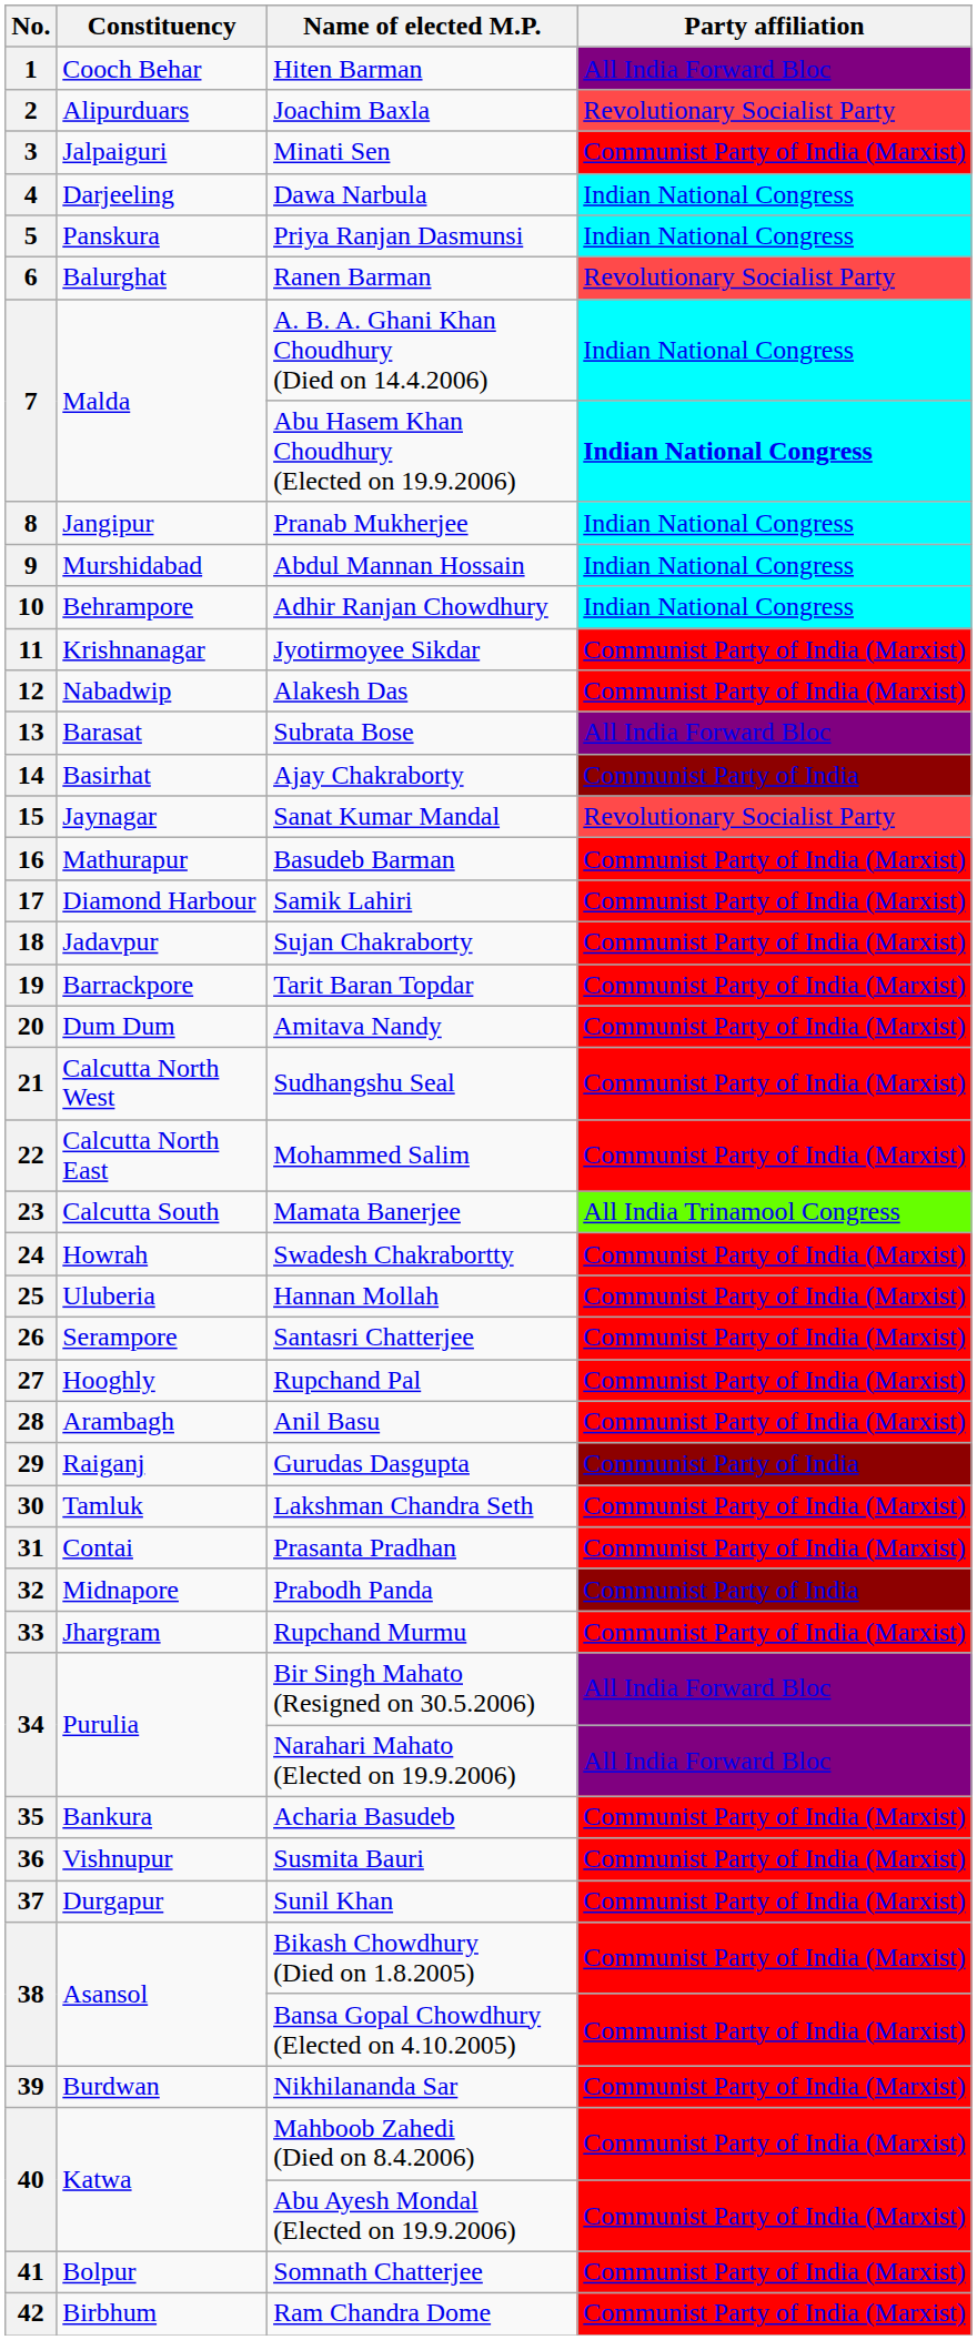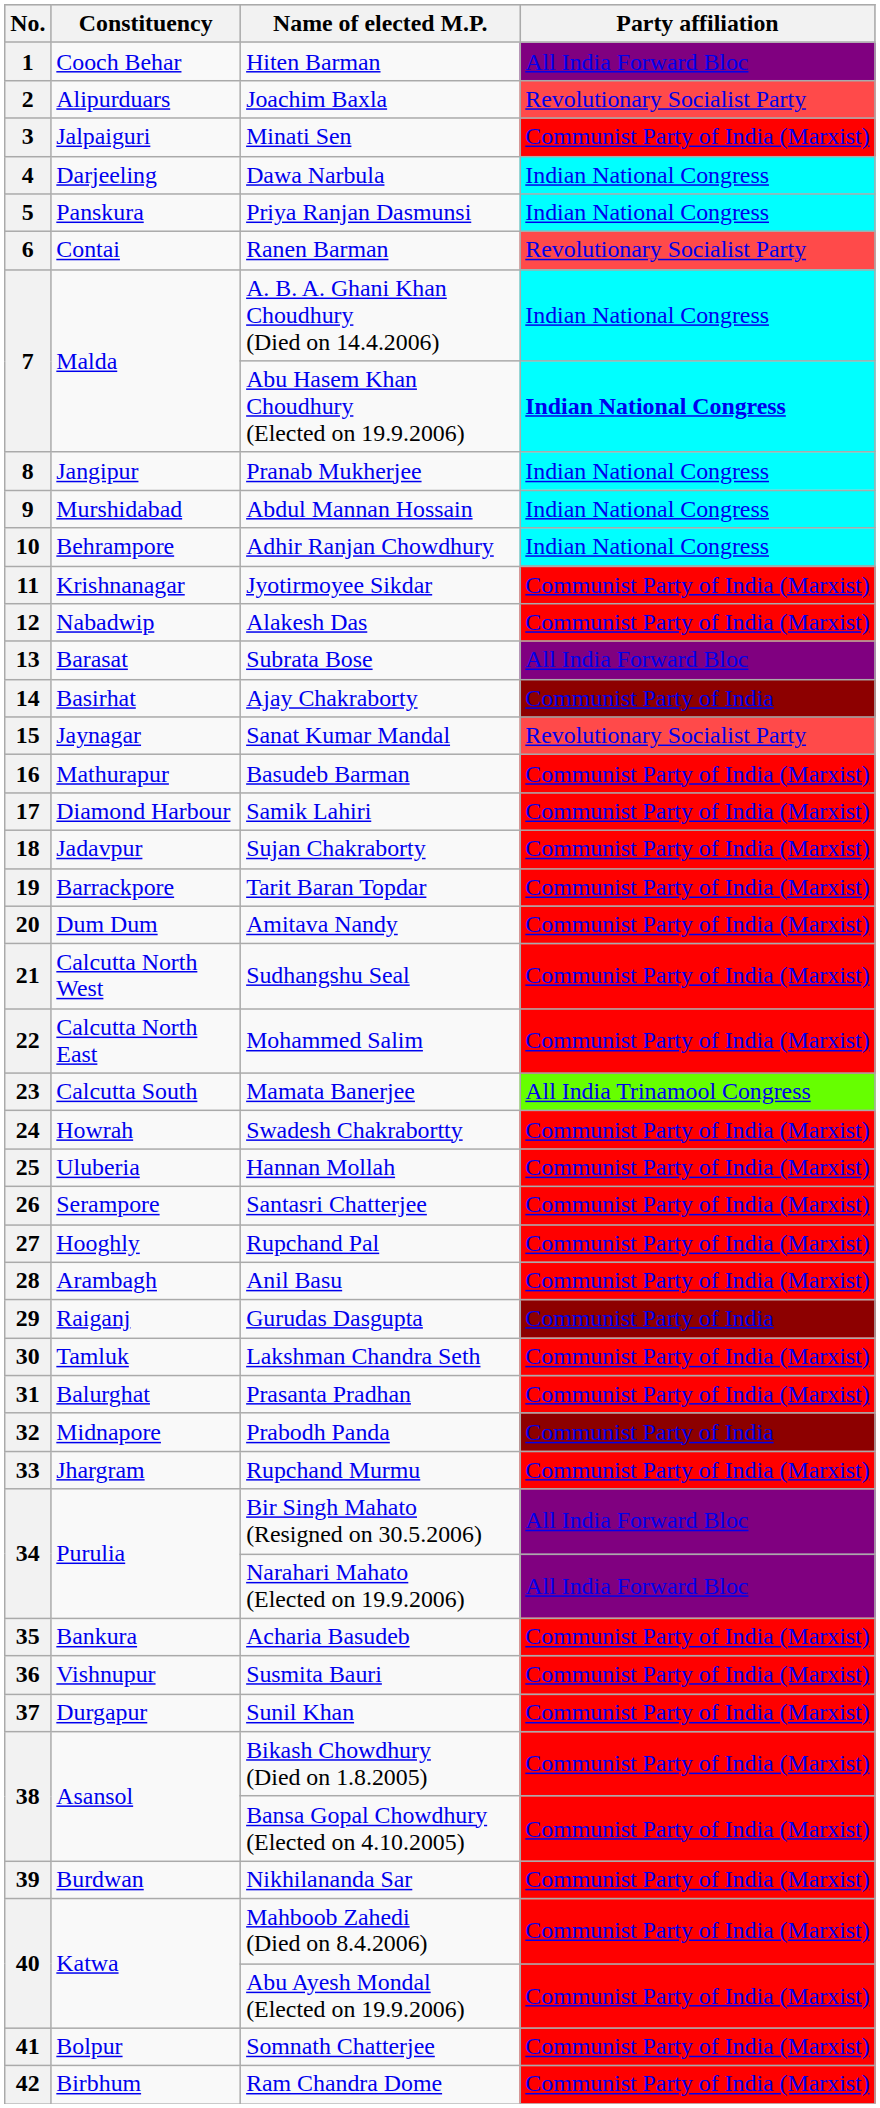6 | Constituency: Balurghat -> Contai
31 | Constituency: Contai -> Balurghat
